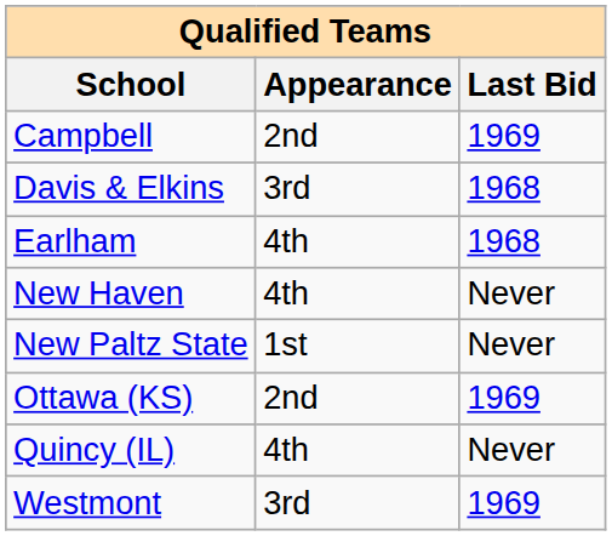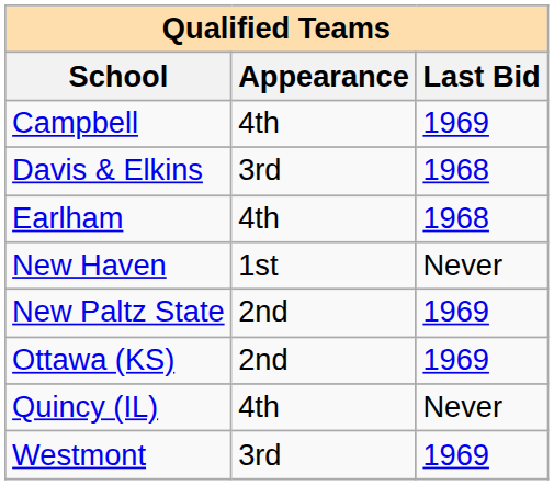Campbell | Appearance: 2nd -> 4th
New Haven | Appearance: 4th -> 1st
New Paltz State | Appearance: 1st -> 2nd
New Paltz State | Last Bid: Never -> 1969
